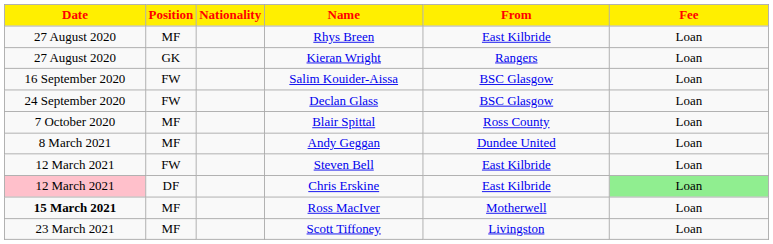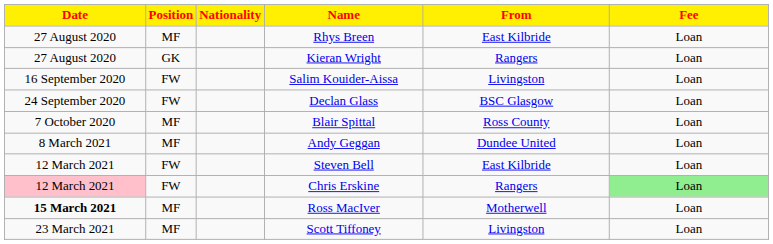Salim Kouider-Aissa | From: BSC Glasgow -> Livingston
Chris Erskine | Position: DF -> FW
Chris Erskine | From: East Kilbride -> Rangers
